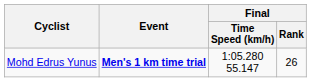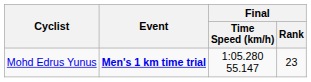Mohd Edrus Yunus | Final / Rank: 26 -> 23
